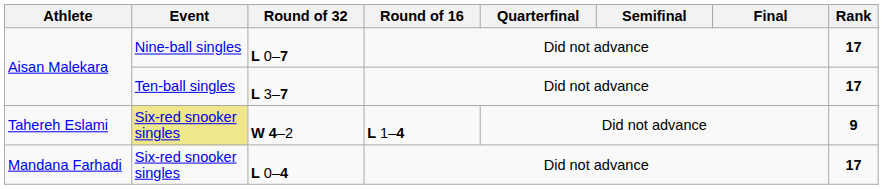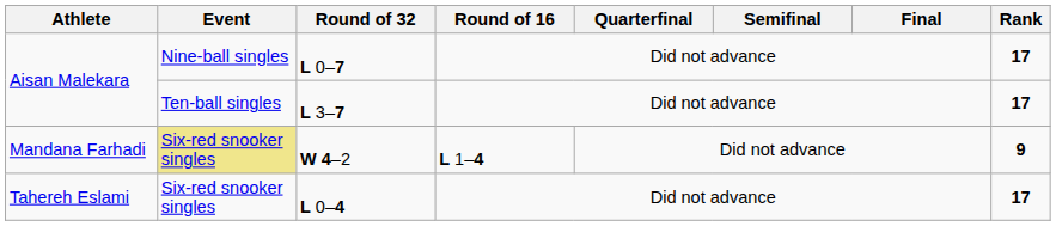W 4–2 | Athlete: Tahereh Eslami -> Mandana Farhadi
L 0–4 | Athlete: Mandana Farhadi -> Tahereh Eslami
